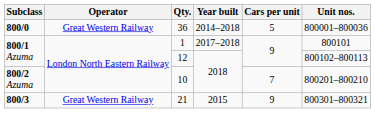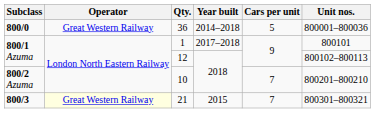21 | Operator: no background -> lightyellow background
21 | Cars per unit: 9 -> 7
